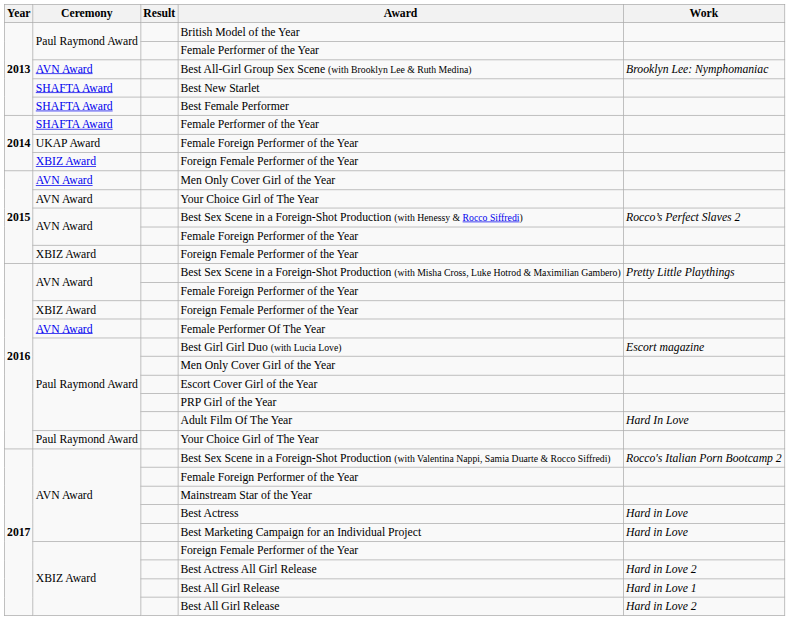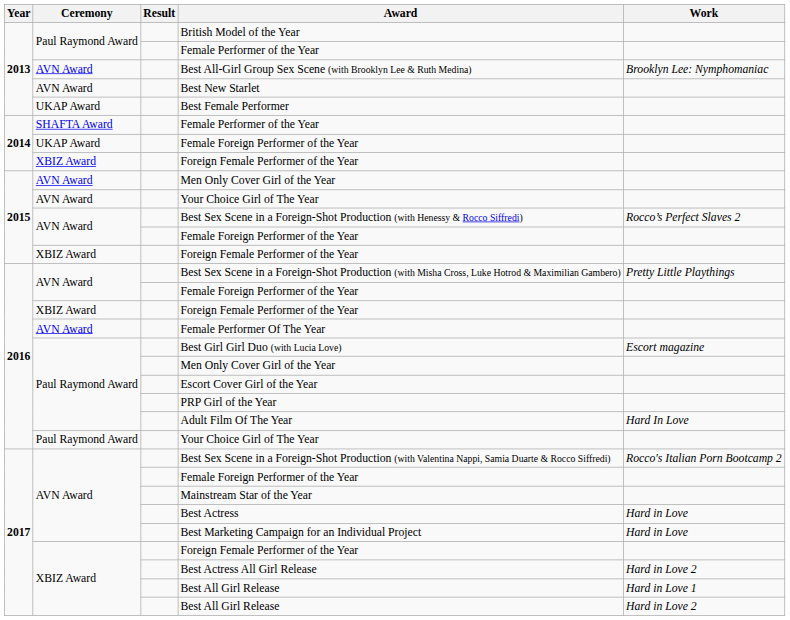Best New Starlet | Ceremony: SHAFTA Award -> AVN Award
Best Female Performer | Ceremony: SHAFTA Award -> UKAP Award
